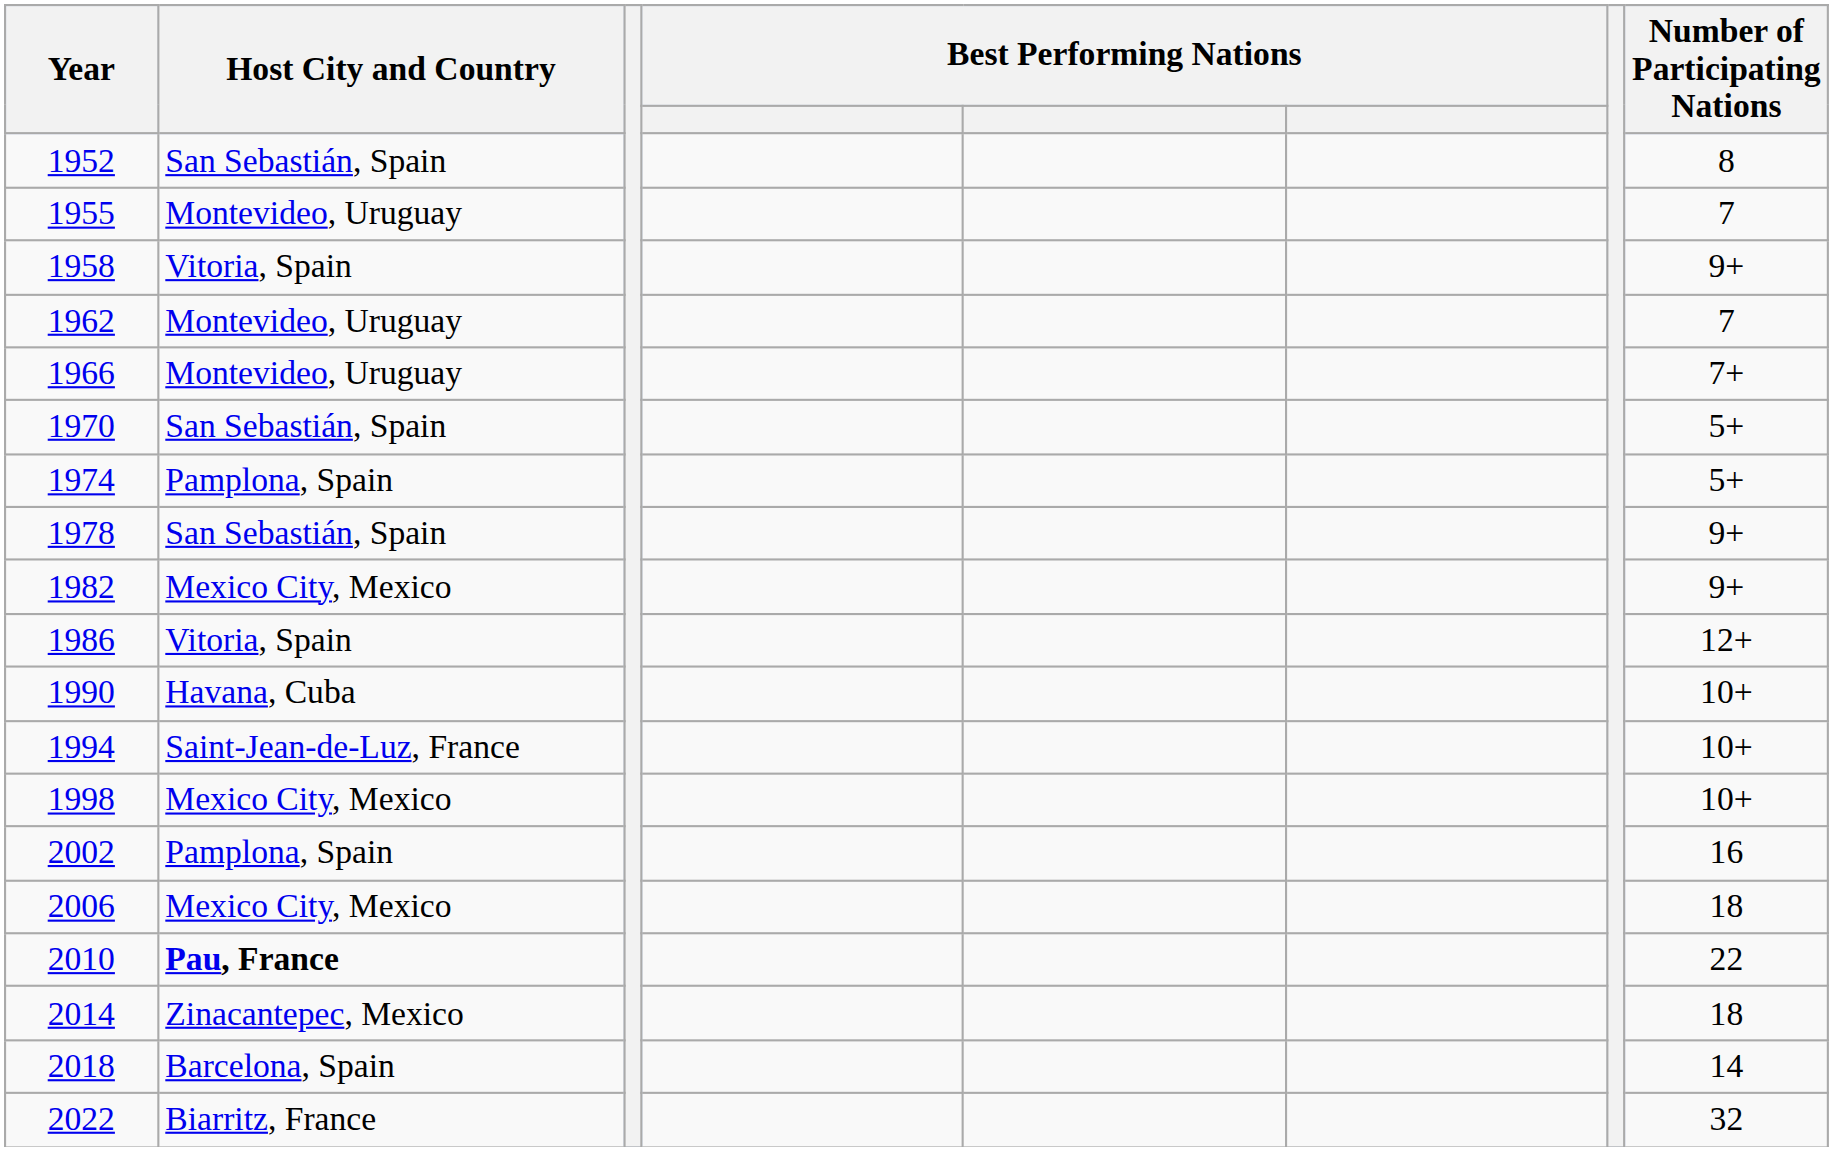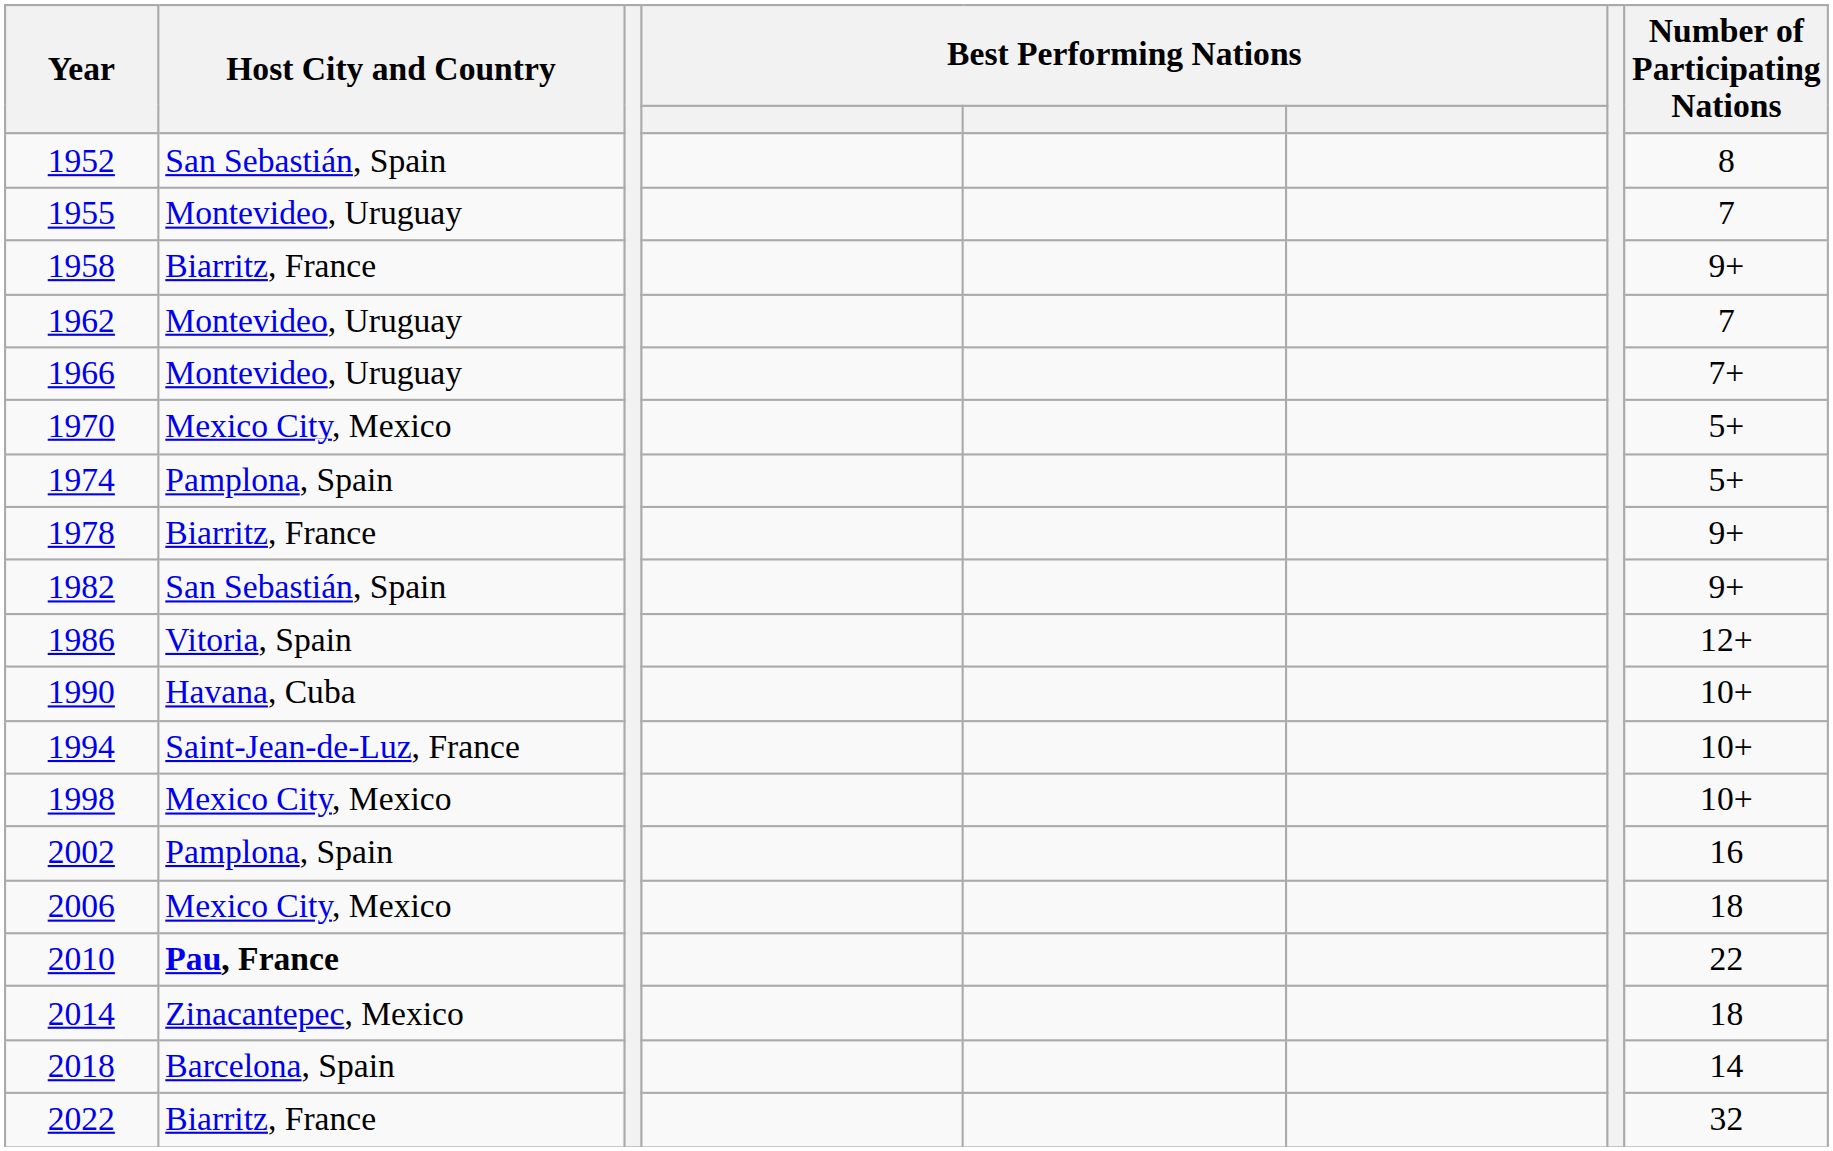1958 | Host City and Country: Vitoria, Spain -> Biarritz, France
1970 | Host City and Country: San Sebastián, Spain -> Mexico City, Mexico
1978 | Host City and Country: San Sebastián, Spain -> Biarritz, France
1982 | Host City and Country: Mexico City, Mexico -> San Sebastián, Spain
